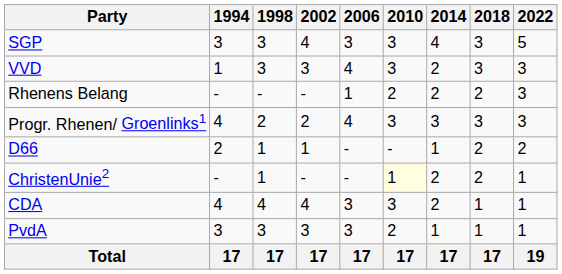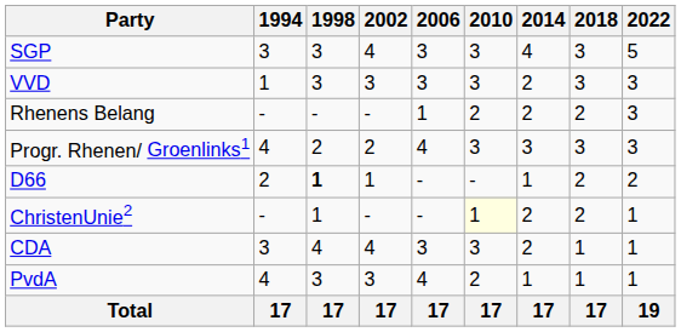VVD | 2006: 4 -> 3
D66 | 1998: normal -> bold
CDA | 1994: 4 -> 3
PvdA | 1994: 3 -> 4
PvdA | 2006: 3 -> 4
